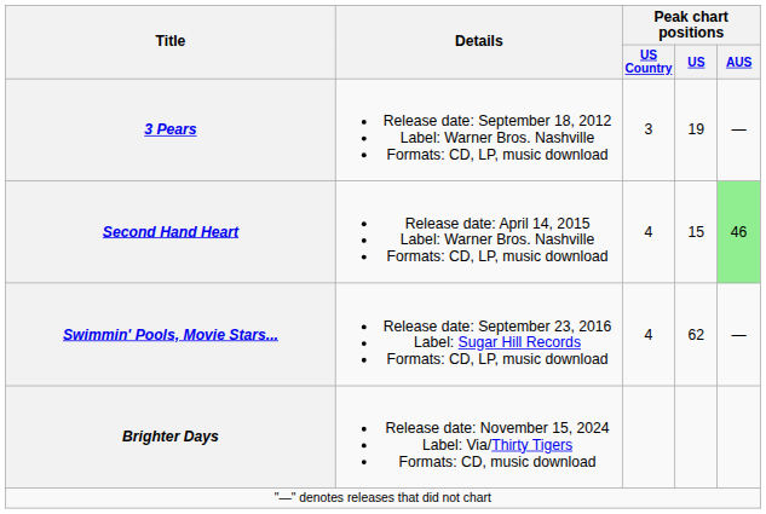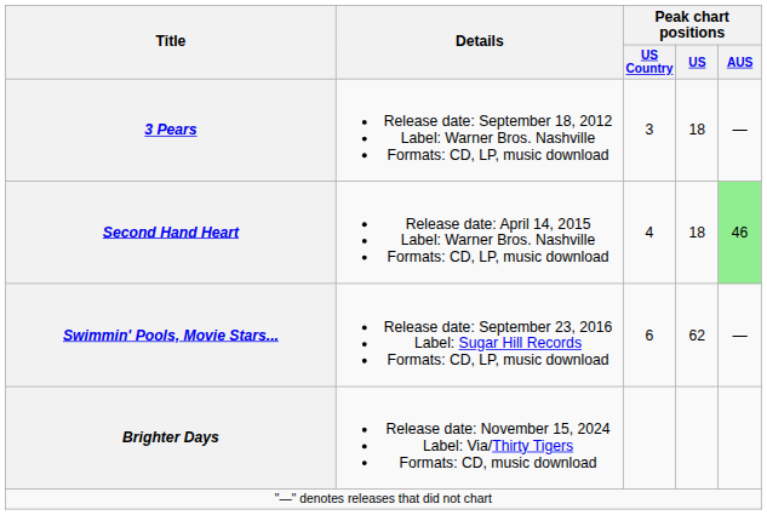3 Pears | Peak chart positions / US: 19 -> 18
Second Hand Heart | Peak chart positions / US: 15 -> 18
Swimmin' Pools, Movie Stars... | Peak chart positions / US Country: 4 -> 6
